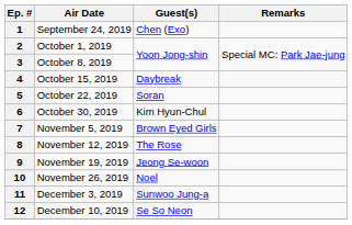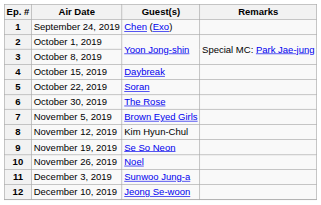6 | Guest(s): Kim Hyun-Chul -> The Rose
8 | Guest(s): The Rose -> Kim Hyun-Chul
9 | Guest(s): Jeong Se-woon -> Se So Neon
12 | Guest(s): Se So Neon -> Jeong Se-woon
